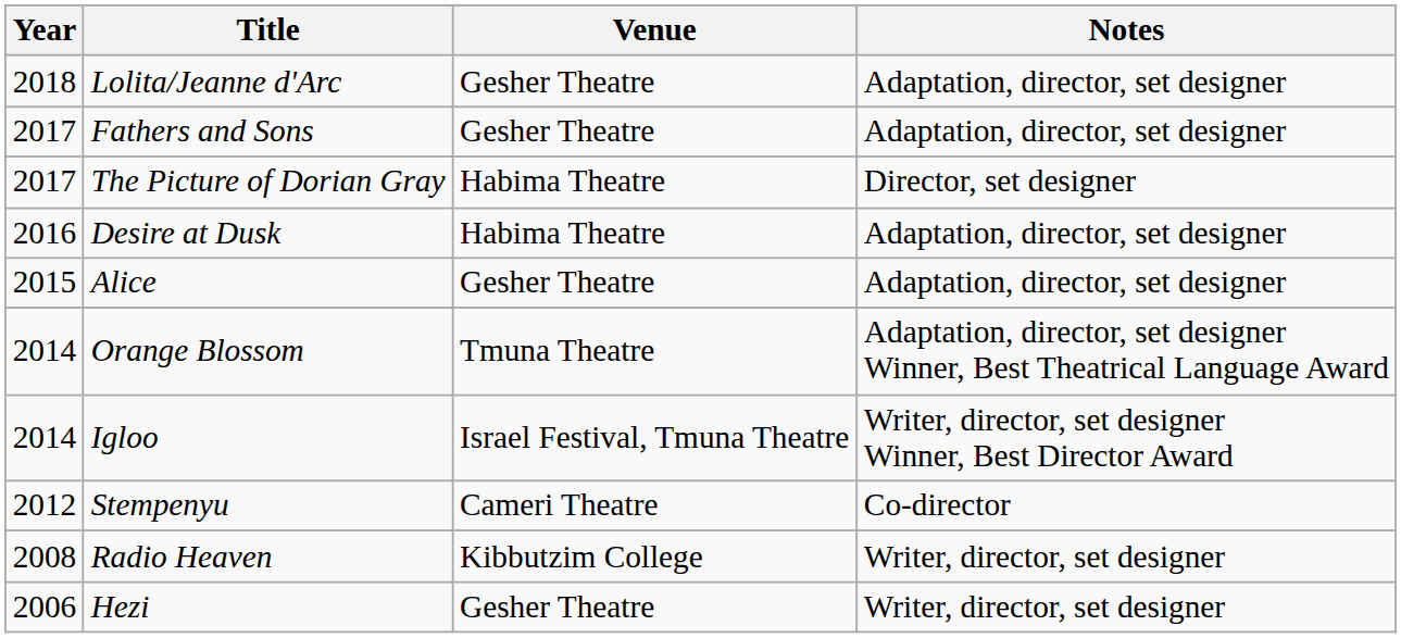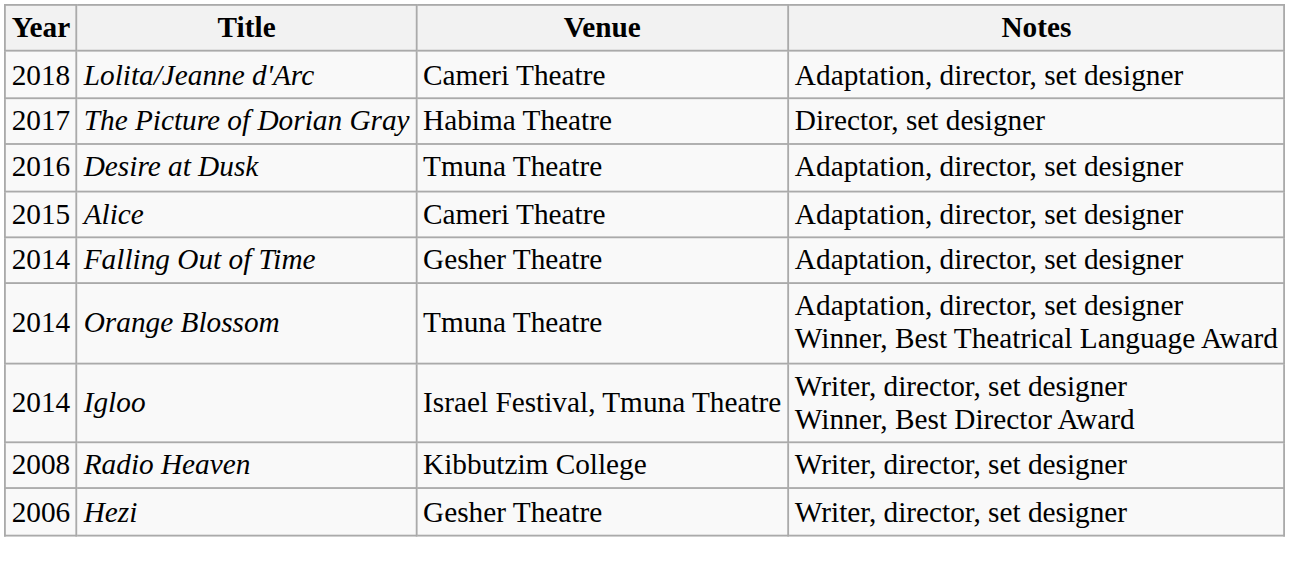Lolita/Jeanne d'Arc | Venue: Gesher Theatre -> Cameri Theatre
- row: 2017 | Fathers and Sons | Gesher Theatre | Adaptation, director, set designer
Desire at Dusk | Venue: Habima Theatre -> Tmuna Theatre
Alice | Venue: Gesher Theatre -> Cameri Theatre
+ row: 2014 | Falling Out of Time | Gesher Theatre | Adaptation, director, set designer
- row: 2012 | Stempenyu | Cameri Theatre | Co-director
